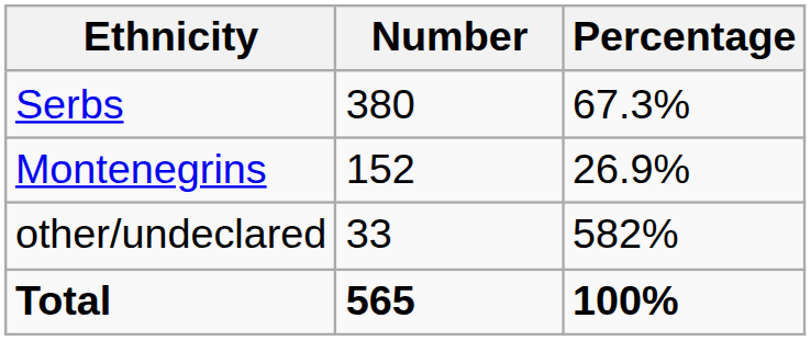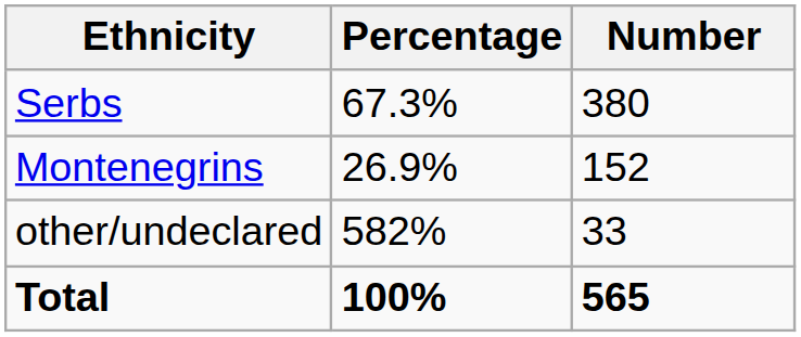columns swapped: Number <-> Percentage
